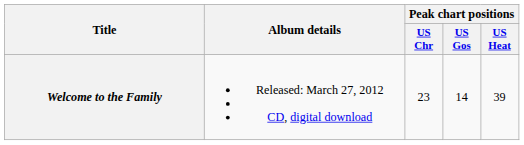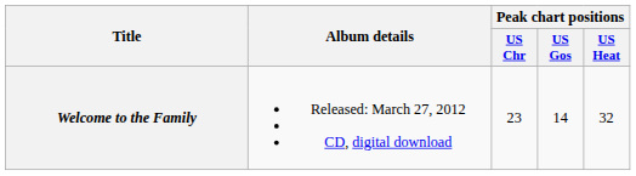Welcome to the Family | Peak chart positions / US Heat: 39 -> 32
